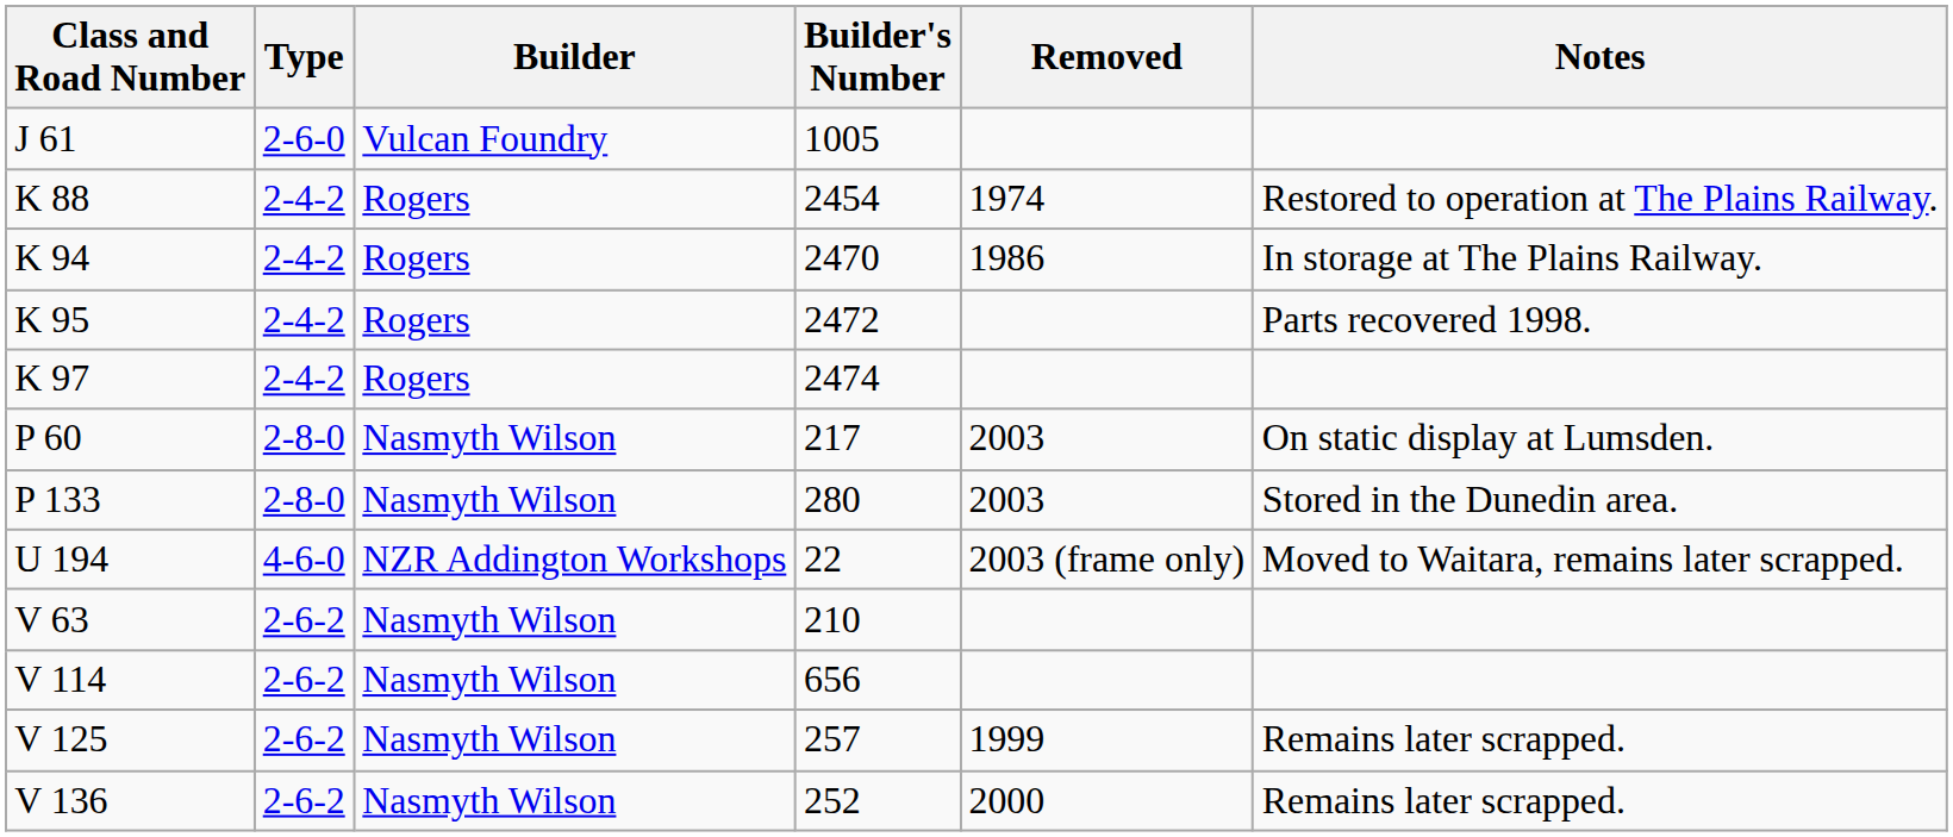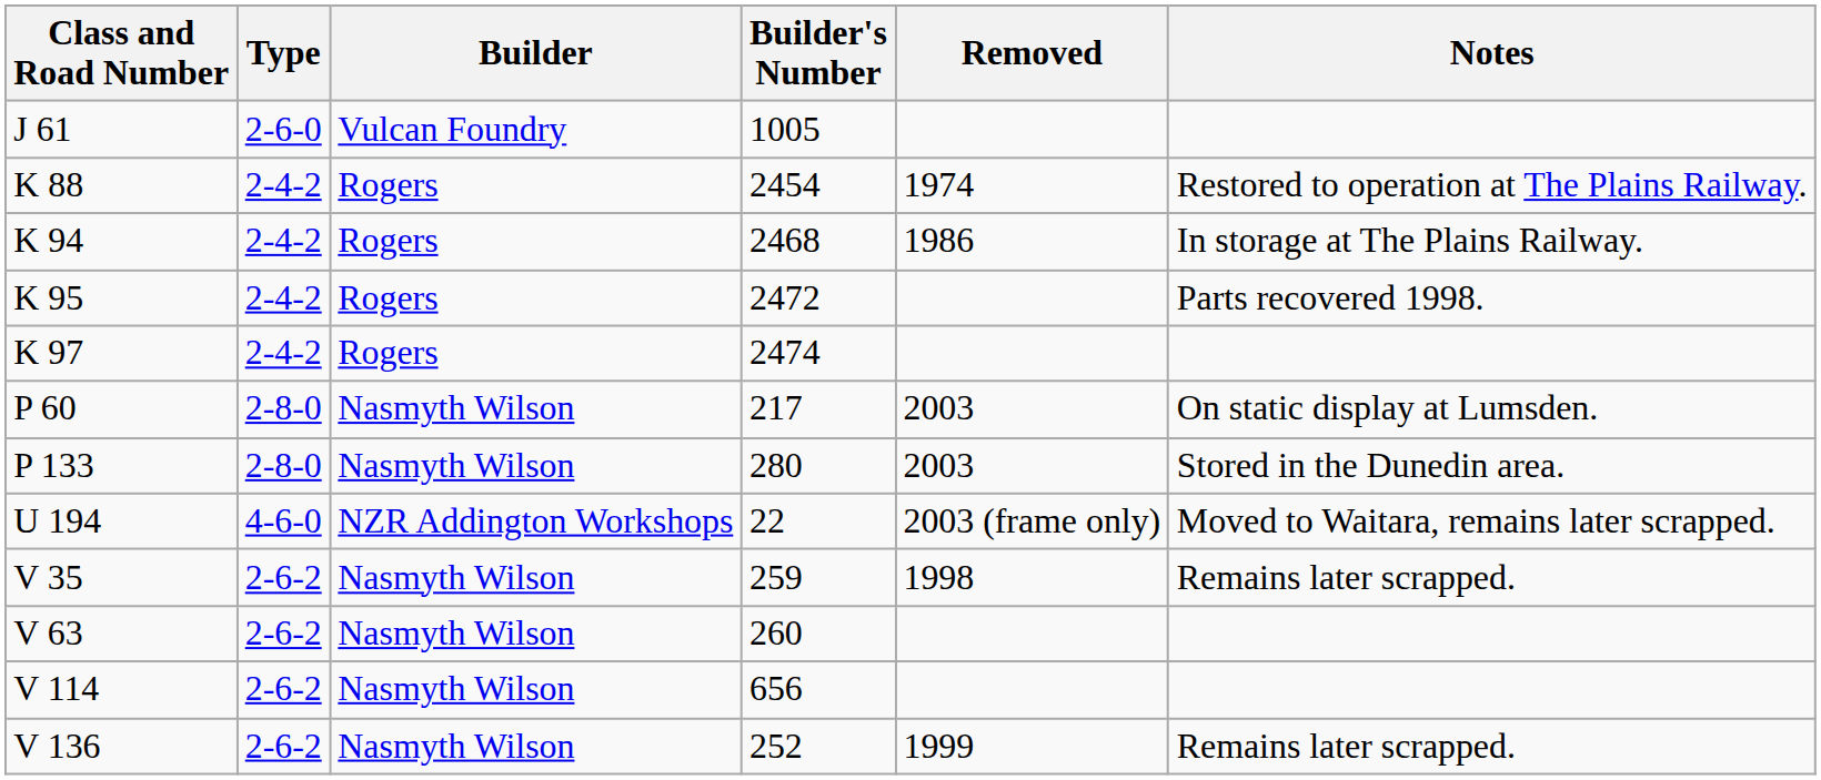K 94 | Builder's Number: 2470 -> 2468
+ row: V 35 | 2-6-2 | Nasmyth Wilson | 259 | 1998 | Remains later scrapped.
V 63 | Builder's Number: 210 -> 260
- row: V 125 | 2-6-2 | Nasmyth Wilson | 257 | 1999 | Remains later scrapped.
V 136 | Removed: 2000 -> 1999
